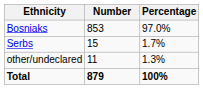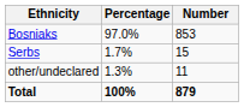columns swapped: Number <-> Percentage
